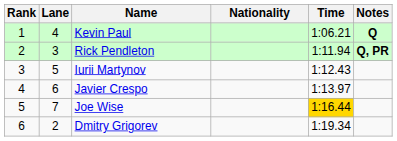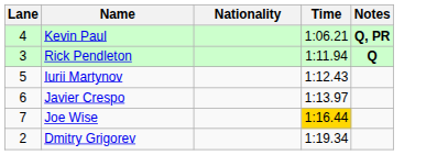- column: Rank | 1 | 2 | 3 | 4 | 5 | 6
Kevin Paul | Notes: Q -> Q, PR
Rick Pendleton | Notes: Q, PR -> Q
